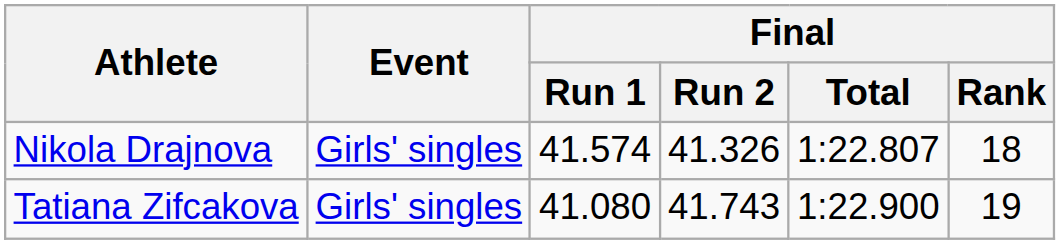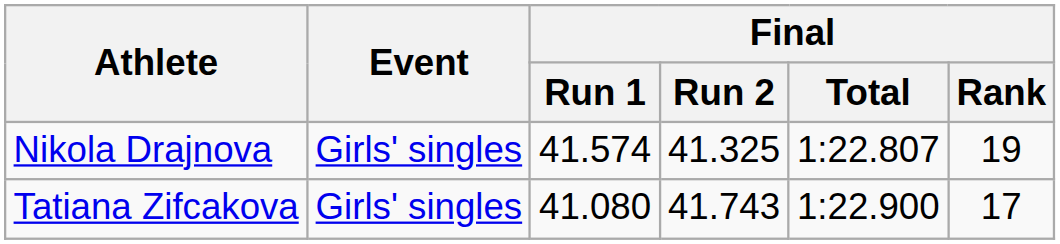Nikola Drajnova | Final / Run 2: 41.326 -> 41.325
Nikola Drajnova | Final / Rank: 18 -> 19
Tatiana Zifcakova | Final / Rank: 19 -> 17
